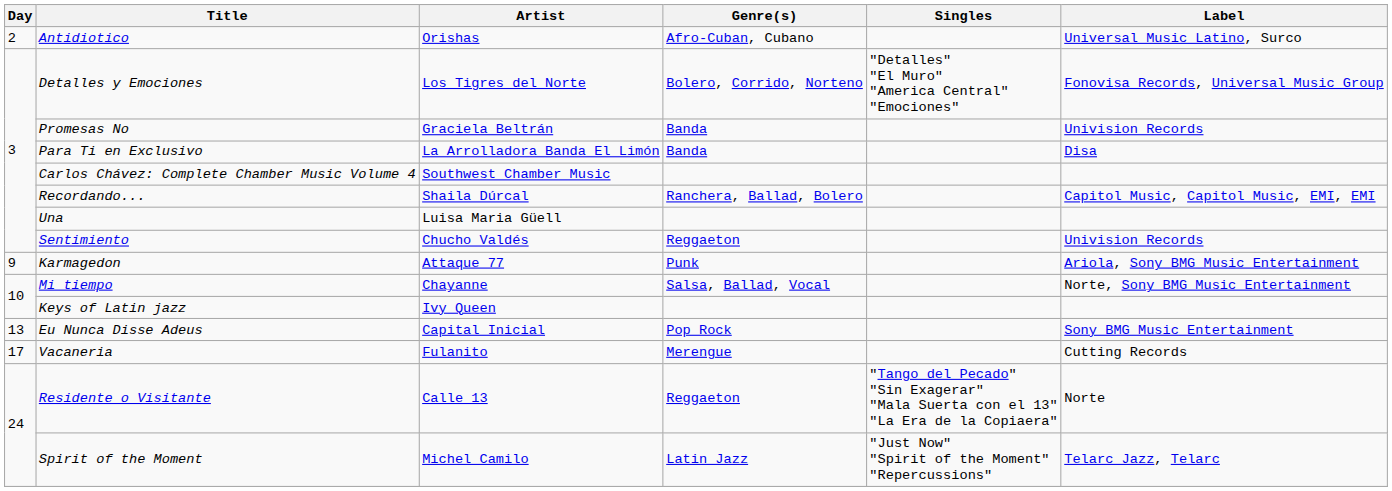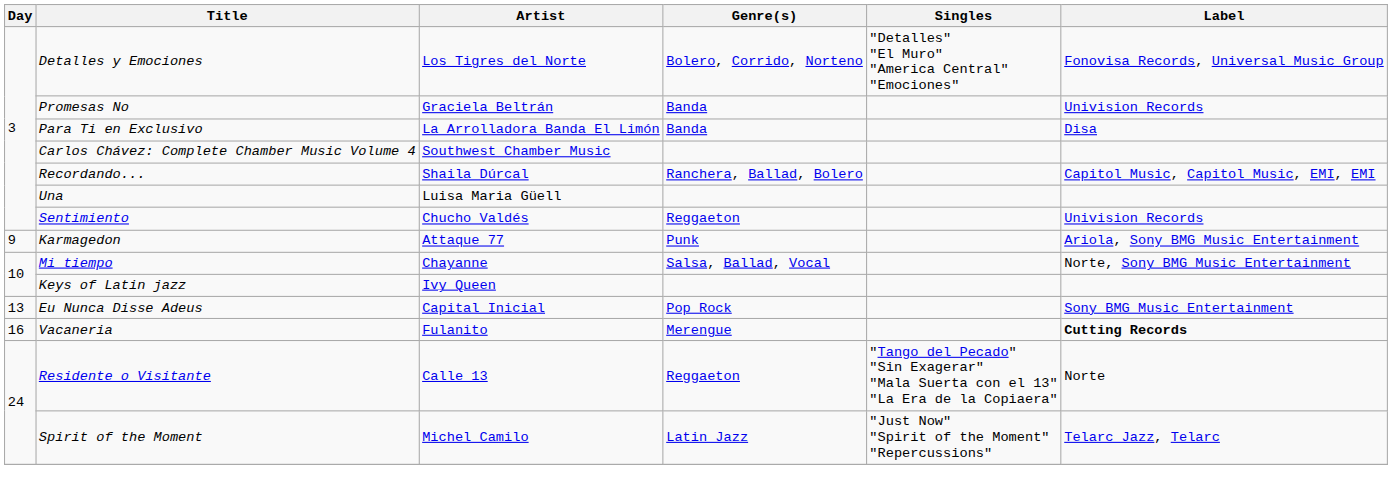- row: 2 | Antidiotico | Orishas | Afro-Cuban, Cubano | Universal Music Latino, Surco
Vacaneria | Day: 17 -> 16
Vacaneria | Label: normal -> bold
